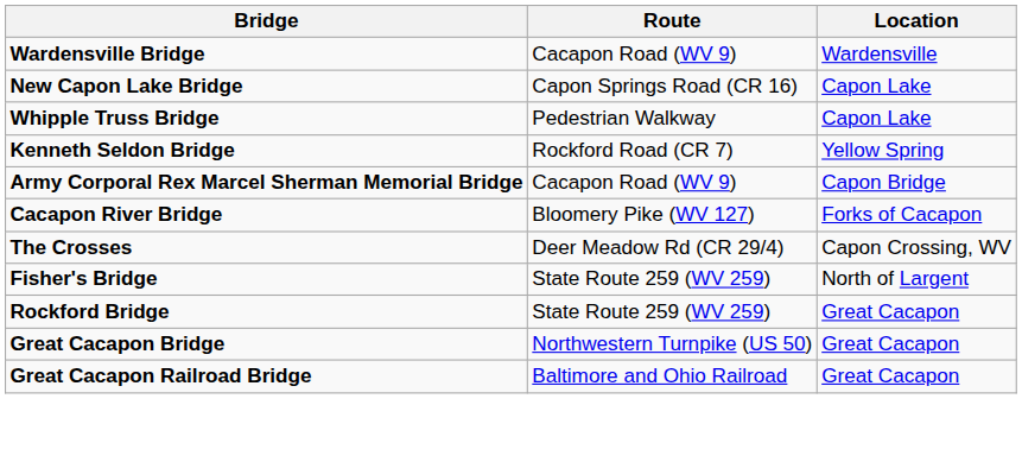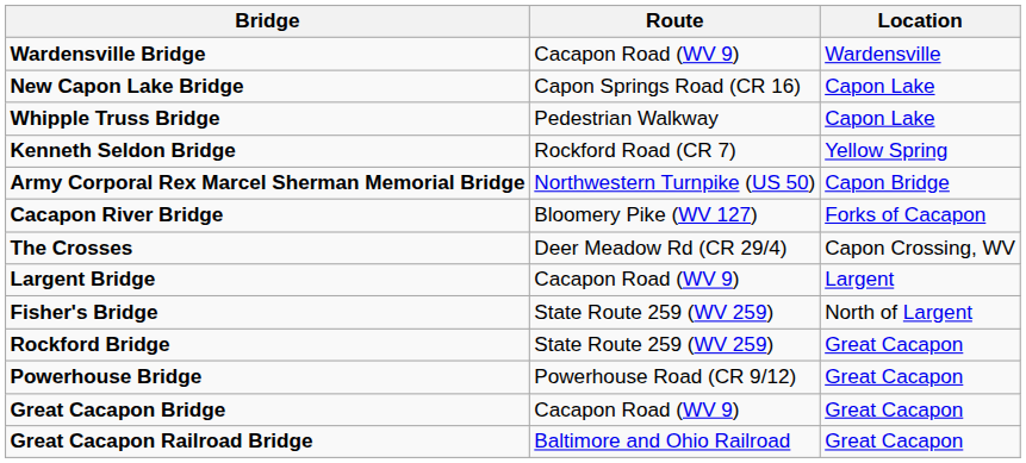Army Corporal Rex Marcel Sherman Memorial Bridge | Route: Cacapon Road (WV 9) -> Northwestern Turnpike (US 50)
+ row: Largent Bridge | Cacapon Road (WV 9) | Largent
+ row: Powerhouse Bridge | Powerhouse Road (CR 9/12) | Great Cacapon
Great Cacapon Bridge | Route: Northwestern Turnpike (US 50) -> Cacapon Road (WV 9)
